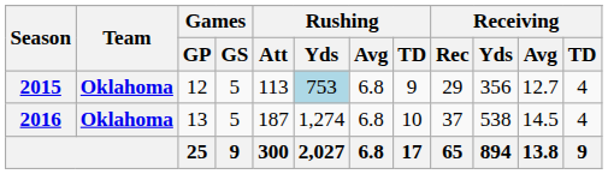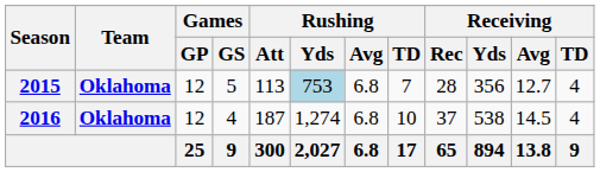2015 | Rushing / TD: 9 -> 7
2015 | Receiving / Rec: 29 -> 28
2016 | Games / GP: 13 -> 12
2016 | Games / GS: 5 -> 4
